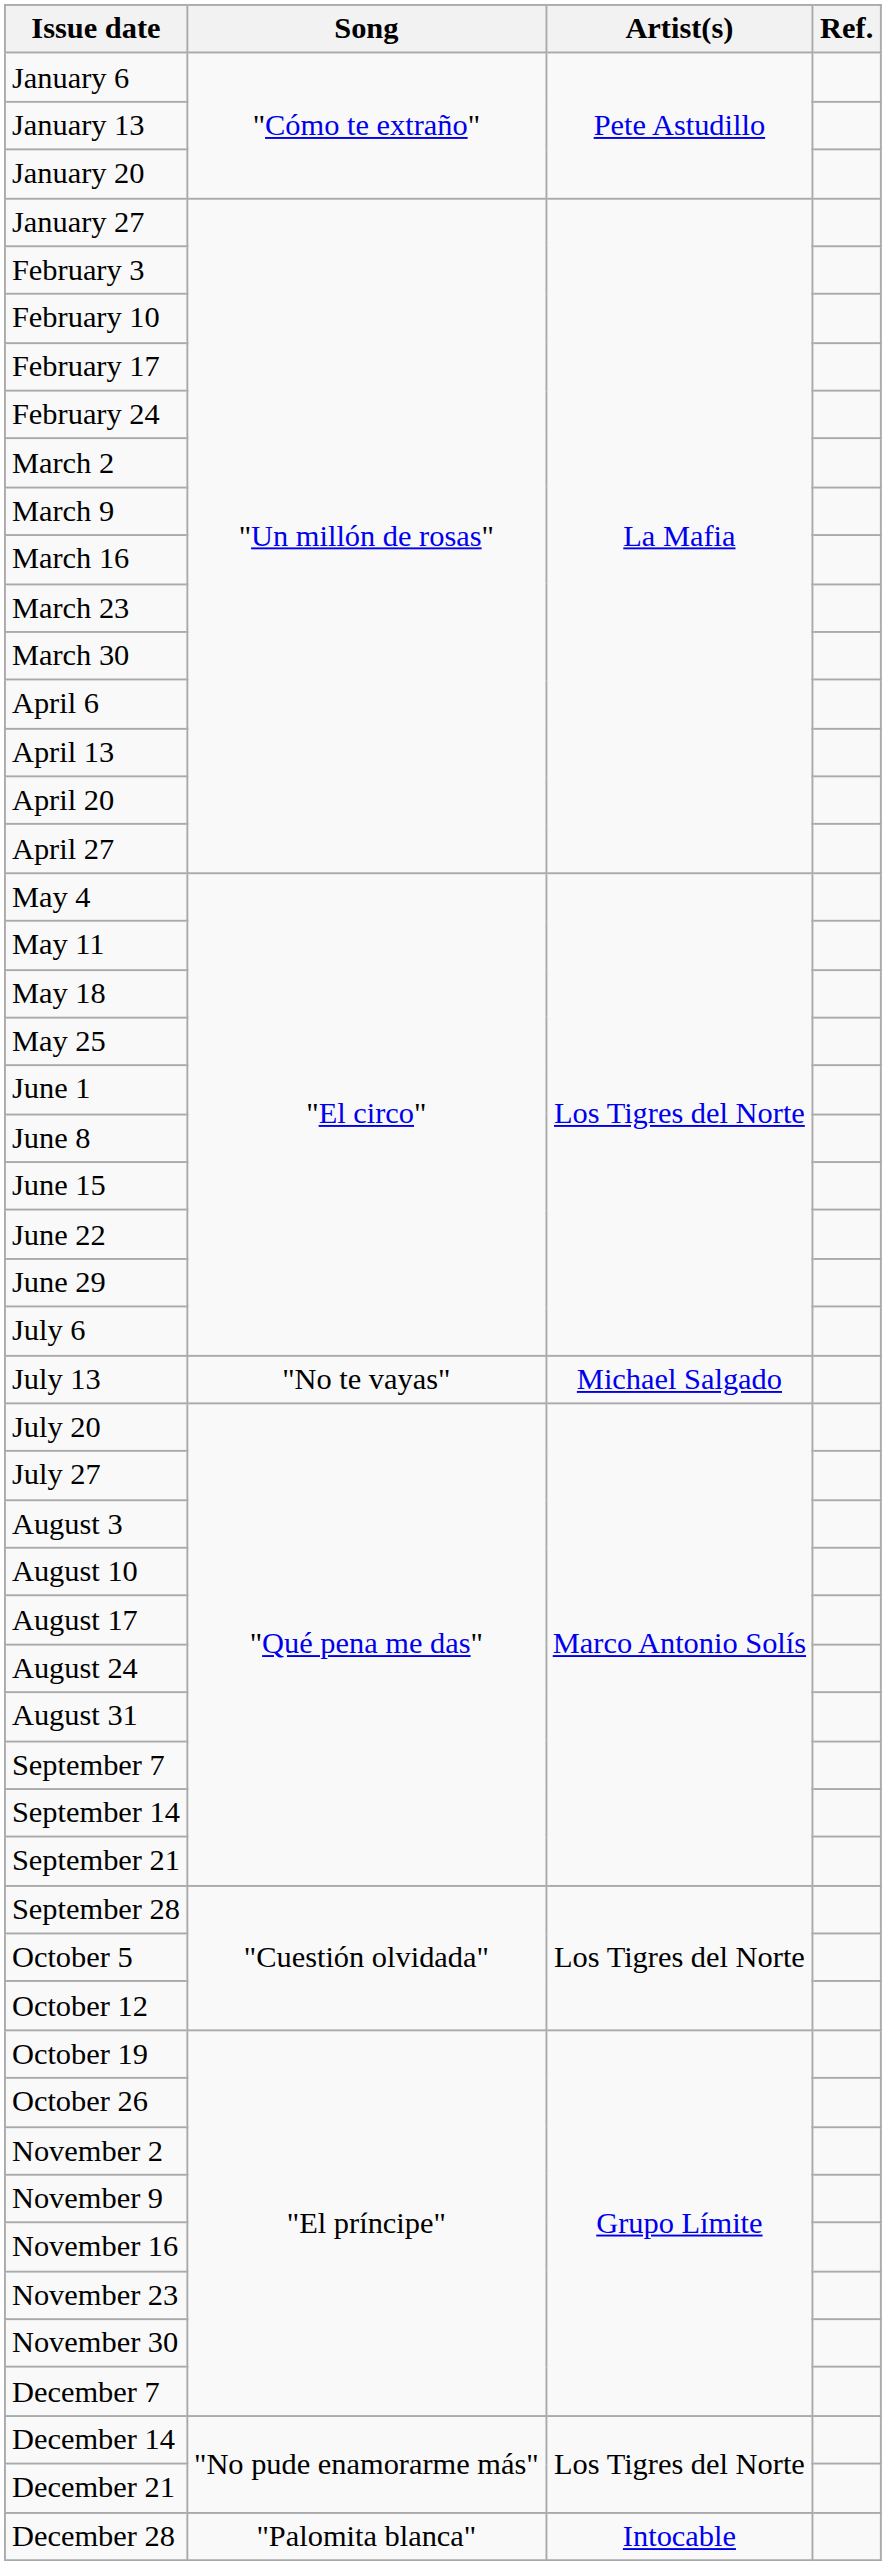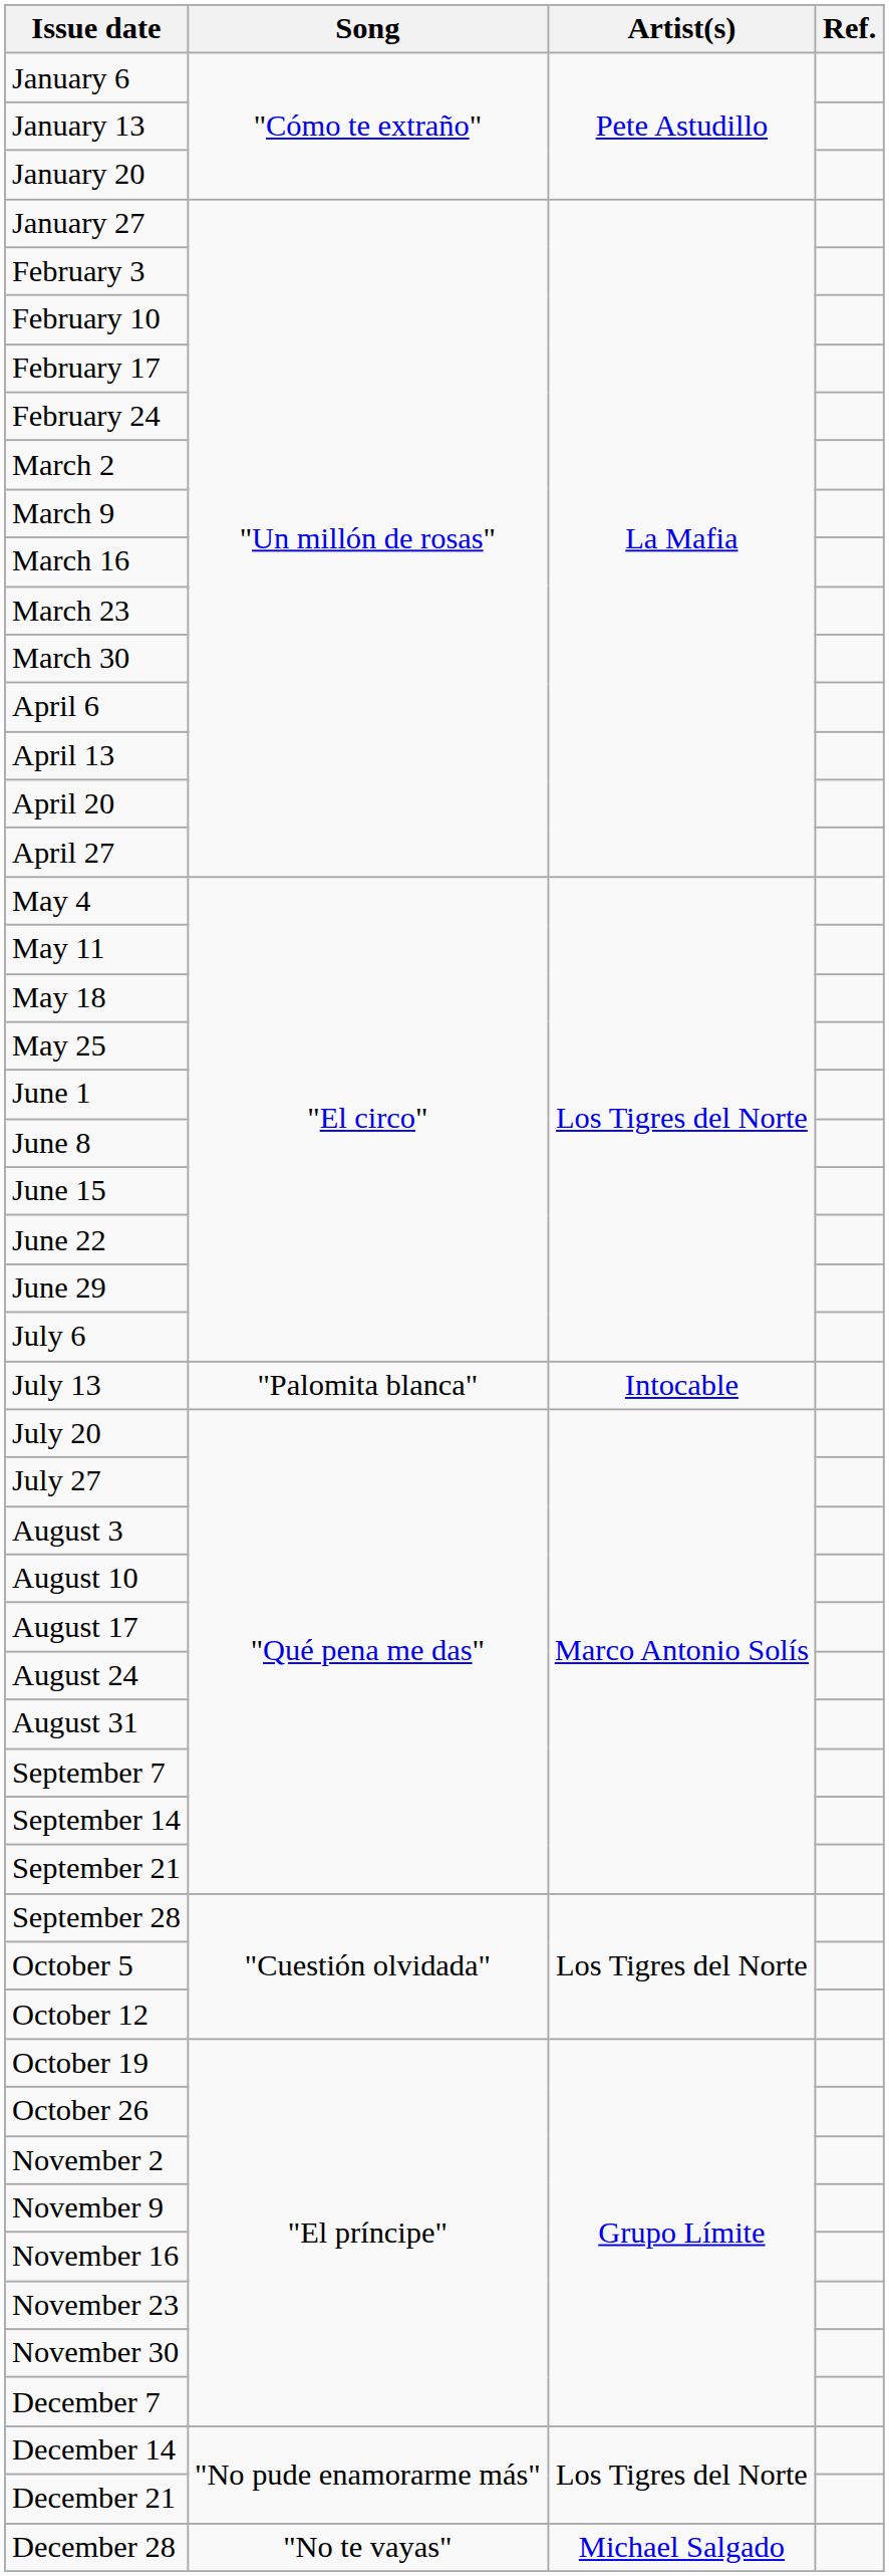July 13 | Song: "No te vayas" -> "Palomita blanca"
July 13 | Artist(s): Michael Salgado -> Intocable
December 28 | Song: "Palomita blanca" -> "No te vayas"
December 28 | Artist(s): Intocable -> Michael Salgado
